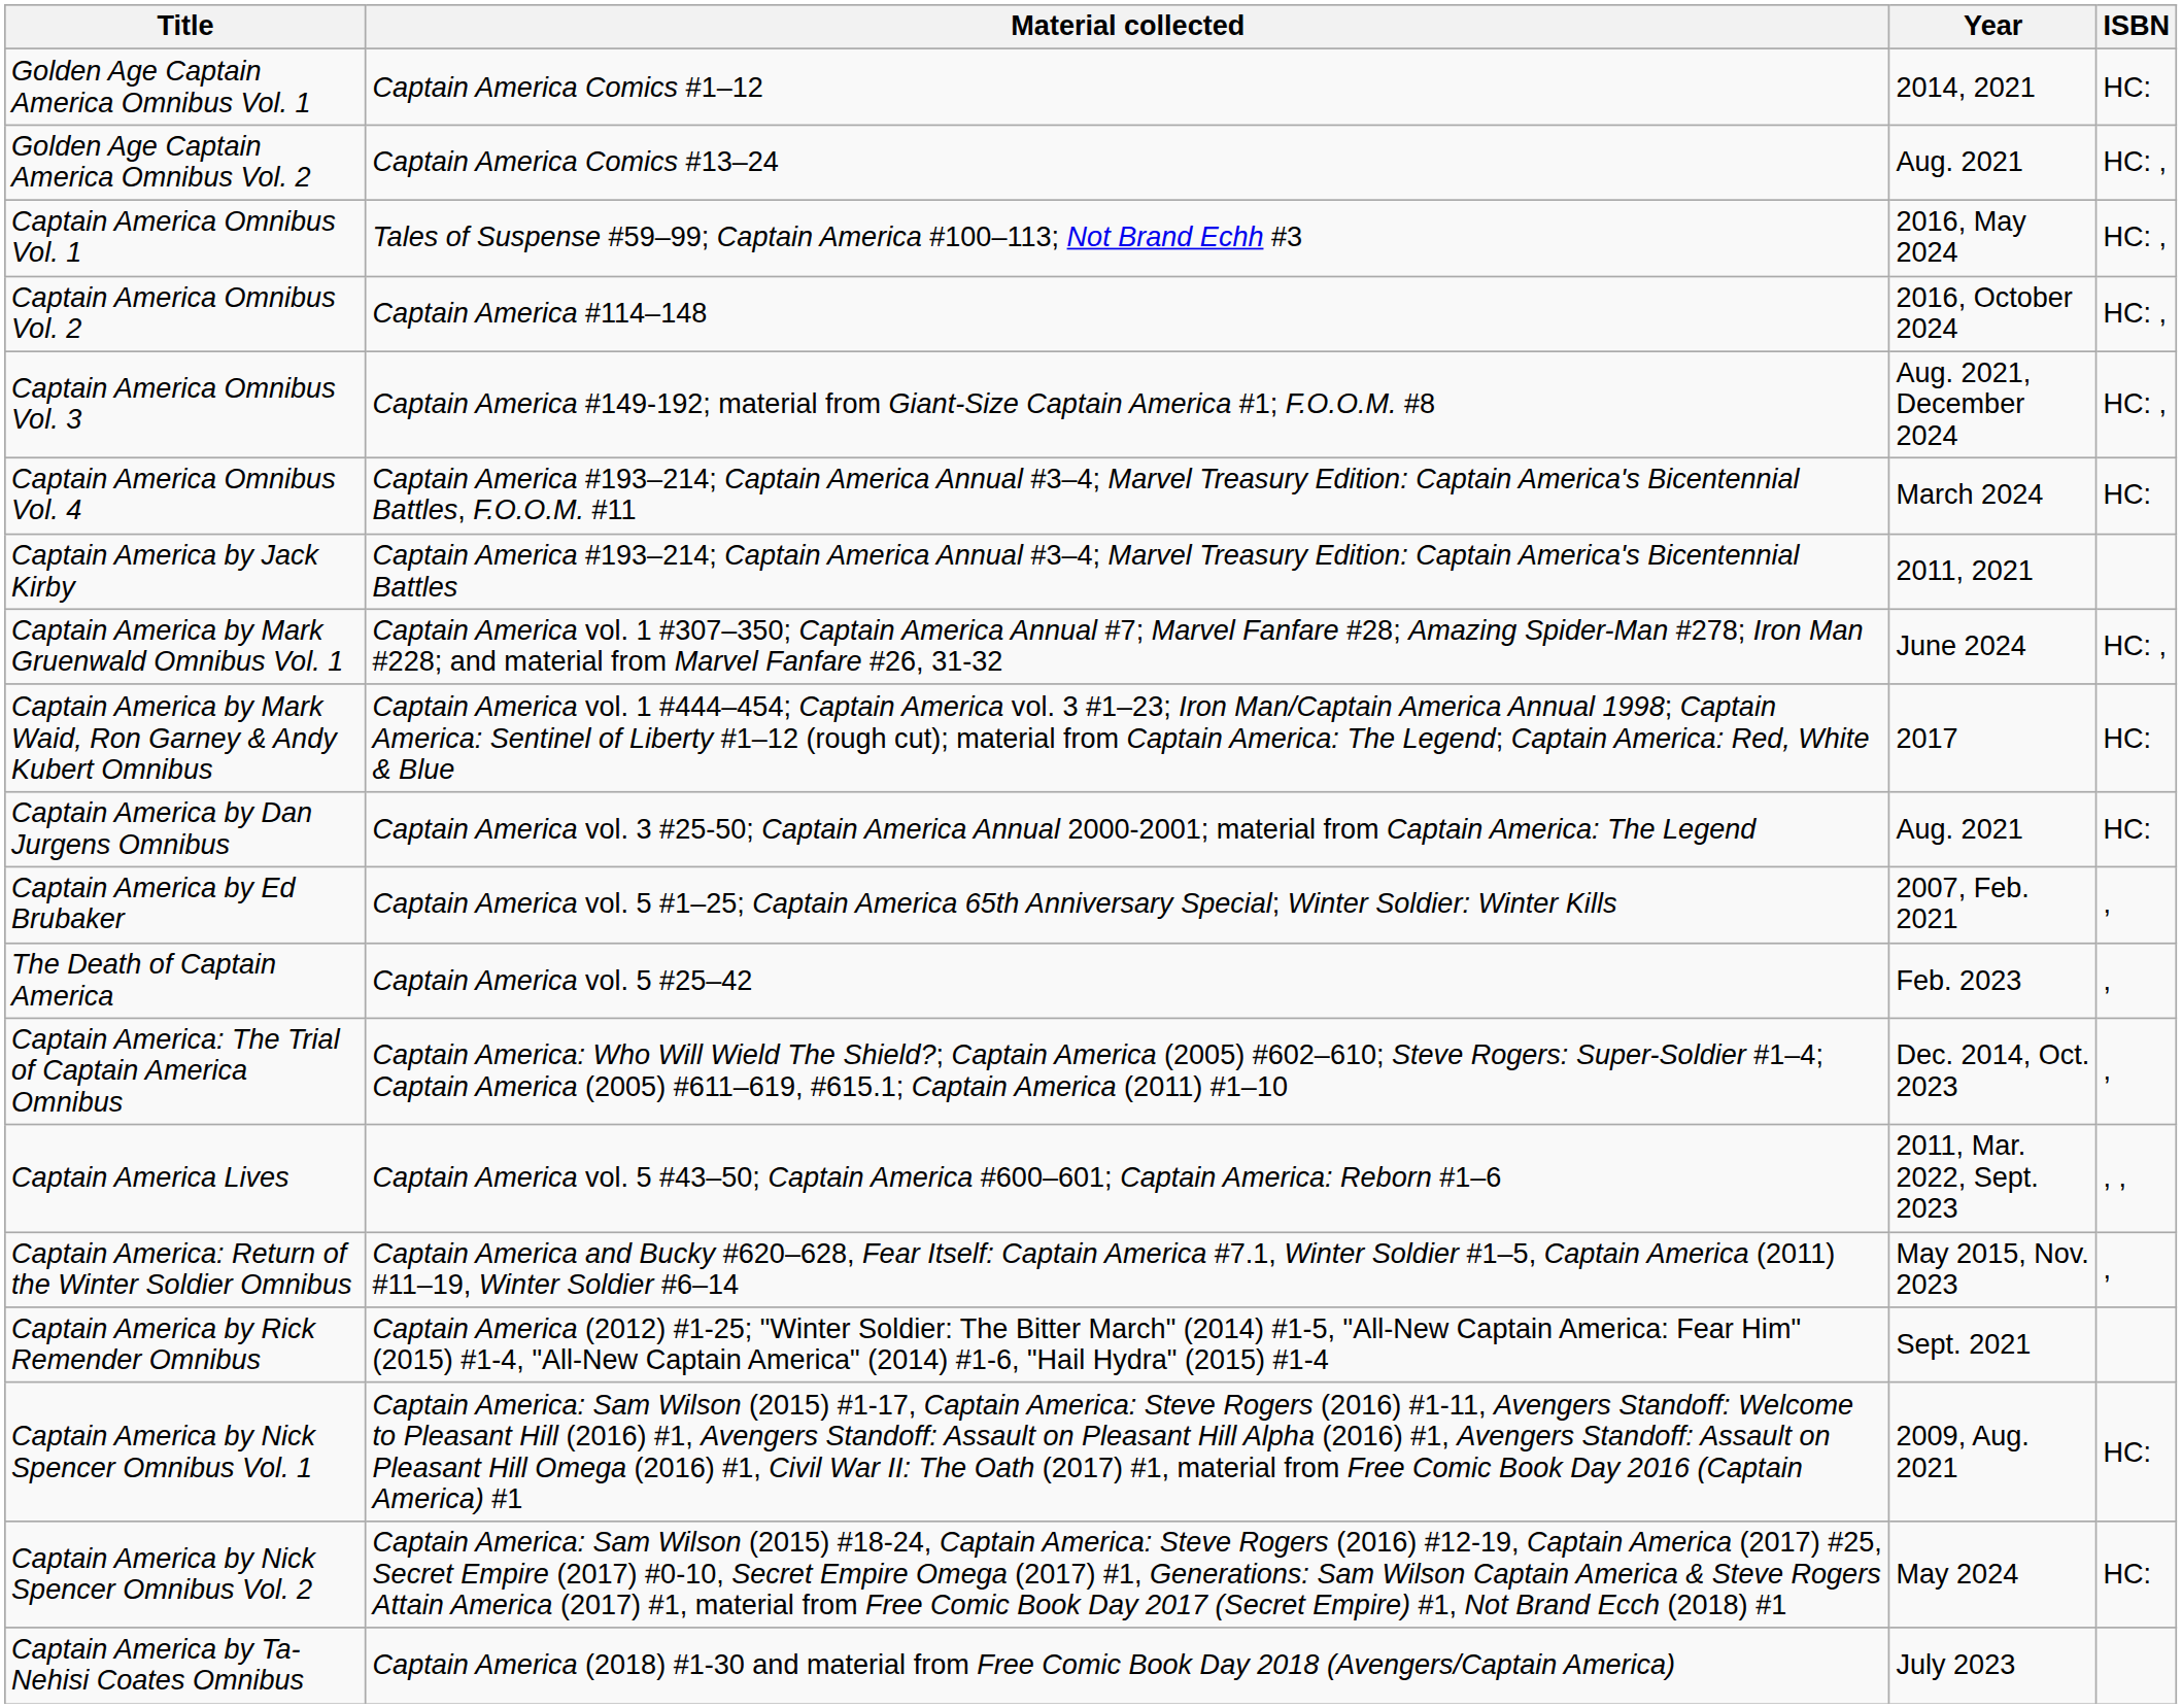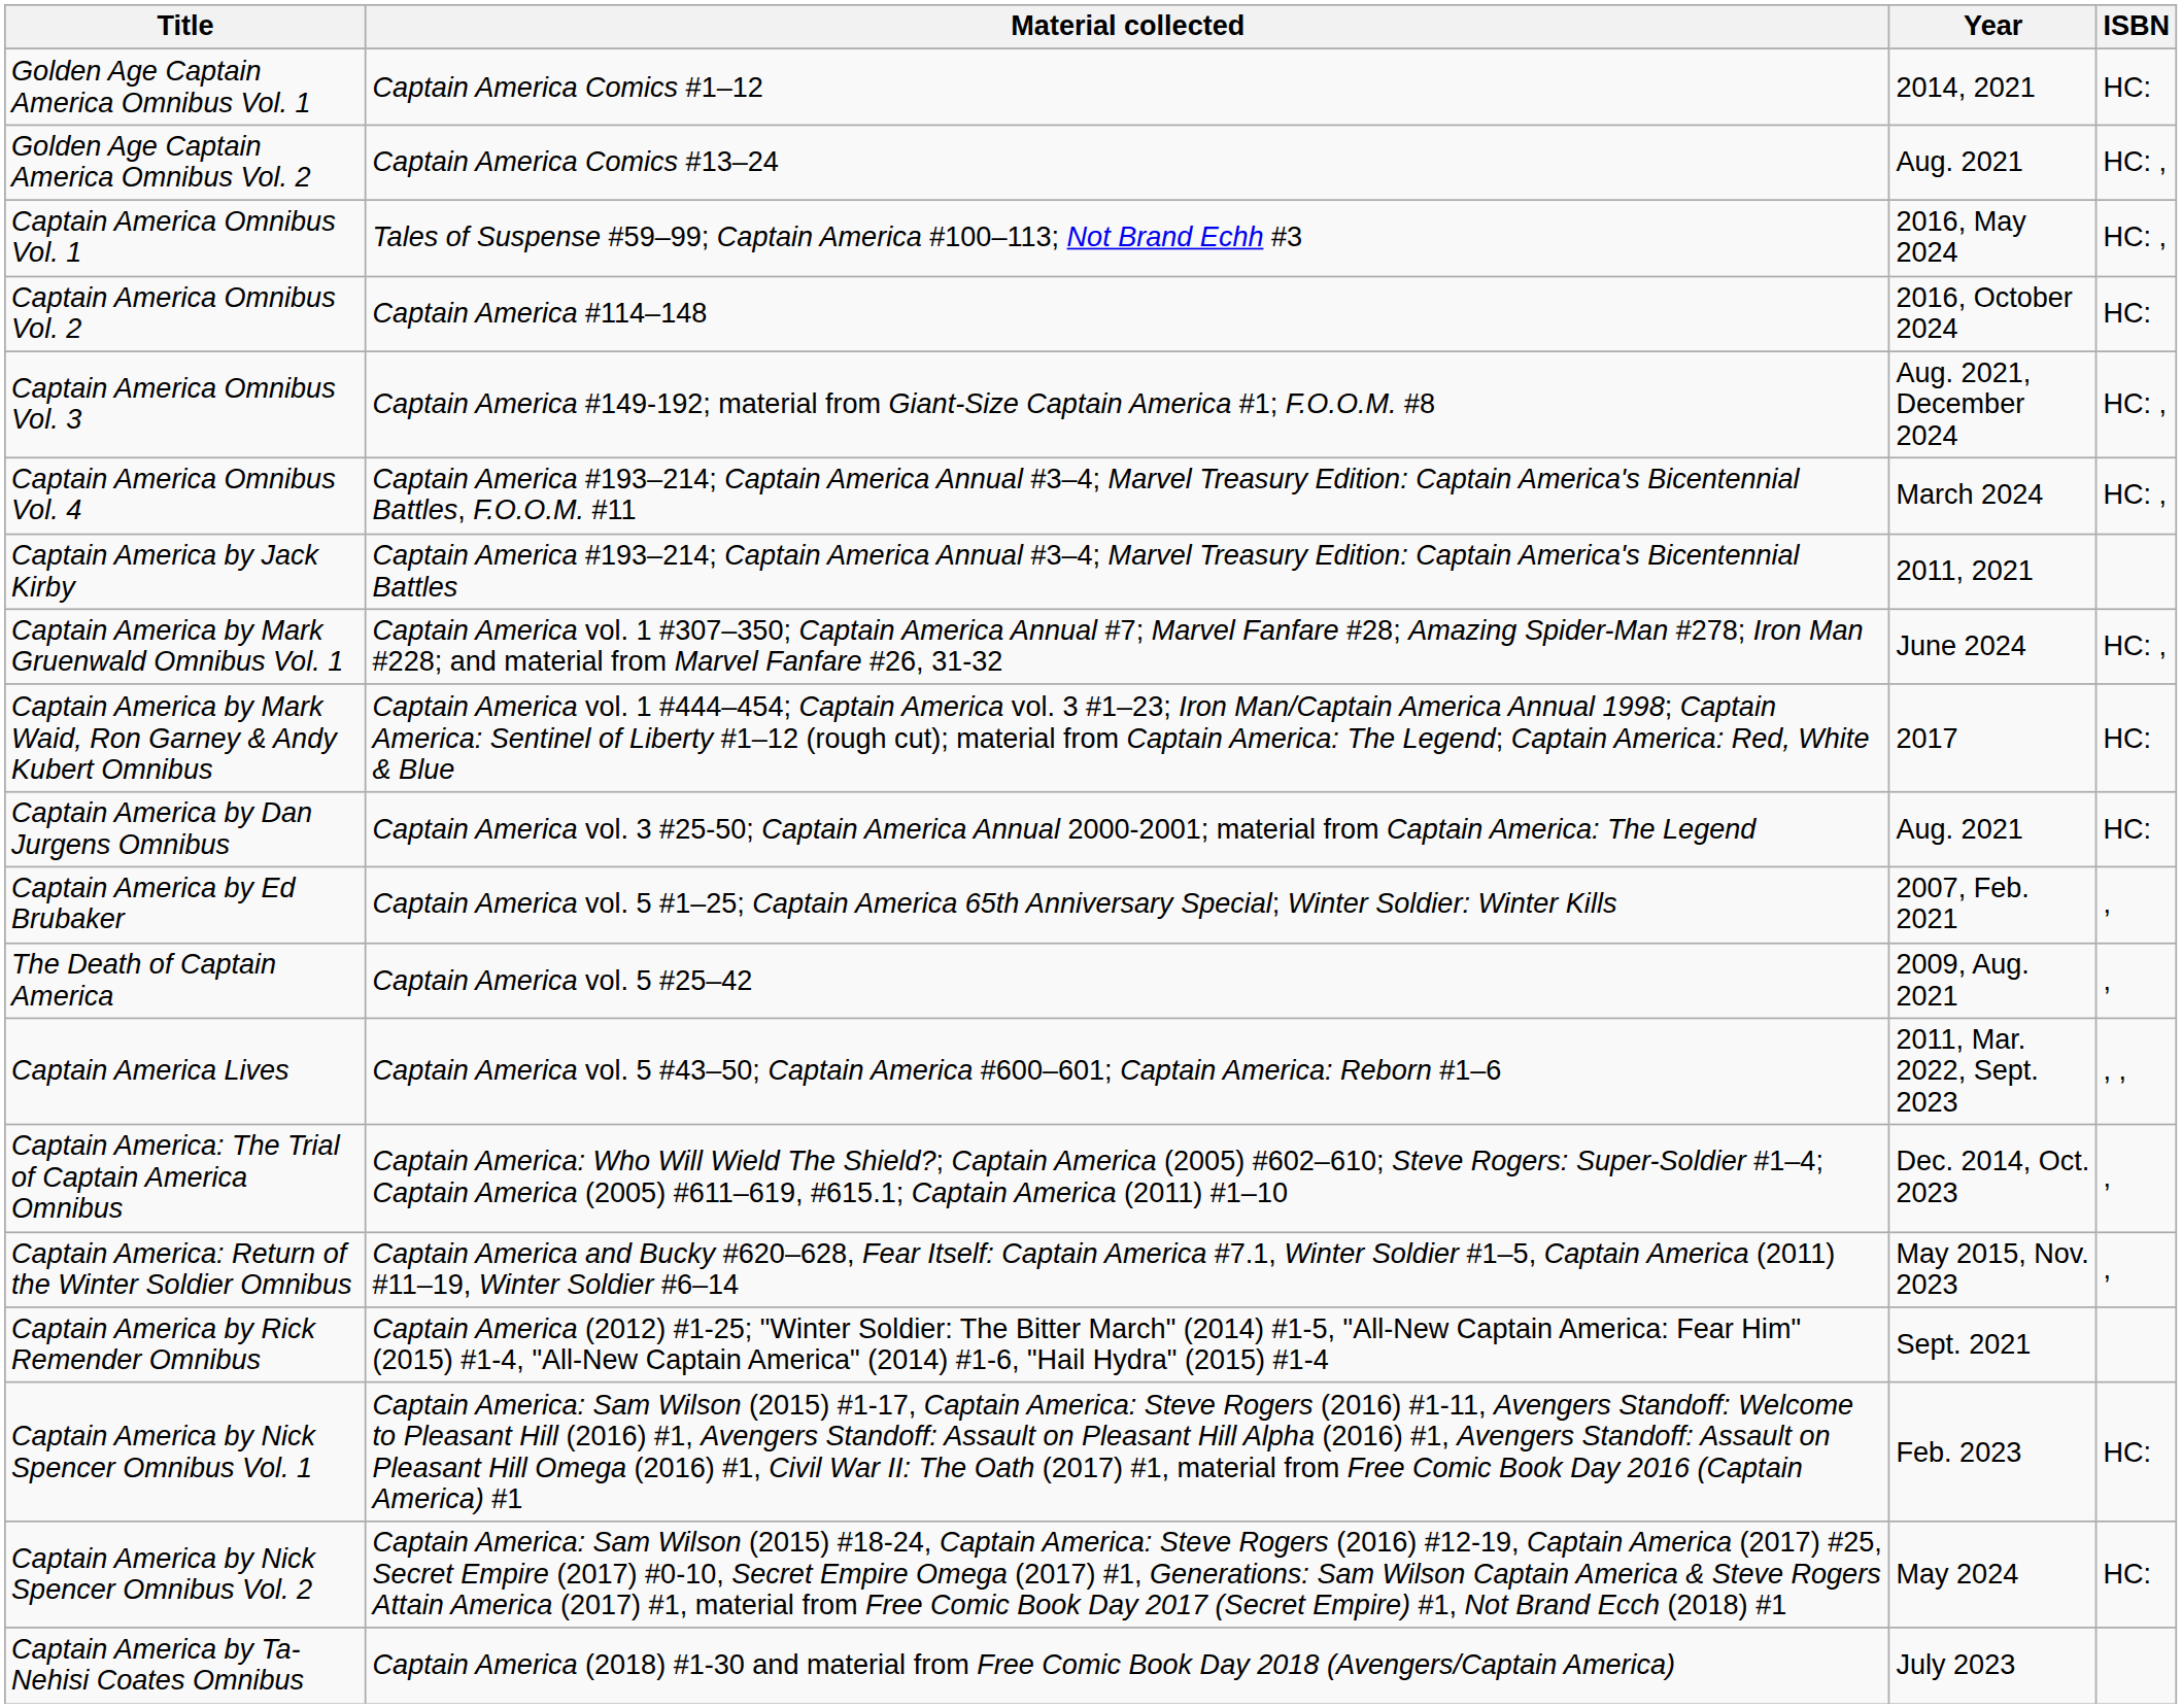Captain America Omnibus Vol. 2 | ISBN: HC: , -> HC:
Captain America Omnibus Vol. 4 | ISBN: HC: -> HC: ,
The Death of Captain America | Year: Feb. 2023 -> 2009, Aug. 2021
rows swapped: Captain America Lives <-> Captain America: The Trial of Captain America Omnibus
Captain America by Nick Spencer Omnibus Vol. 1 | Year: 2009, Aug. 2021 -> Feb. 2023
